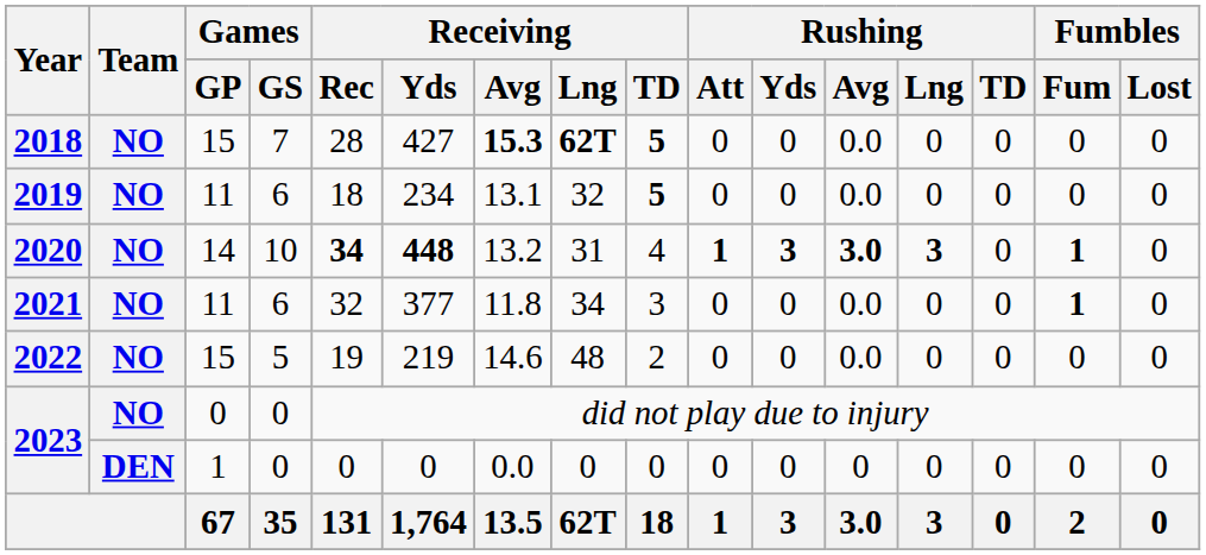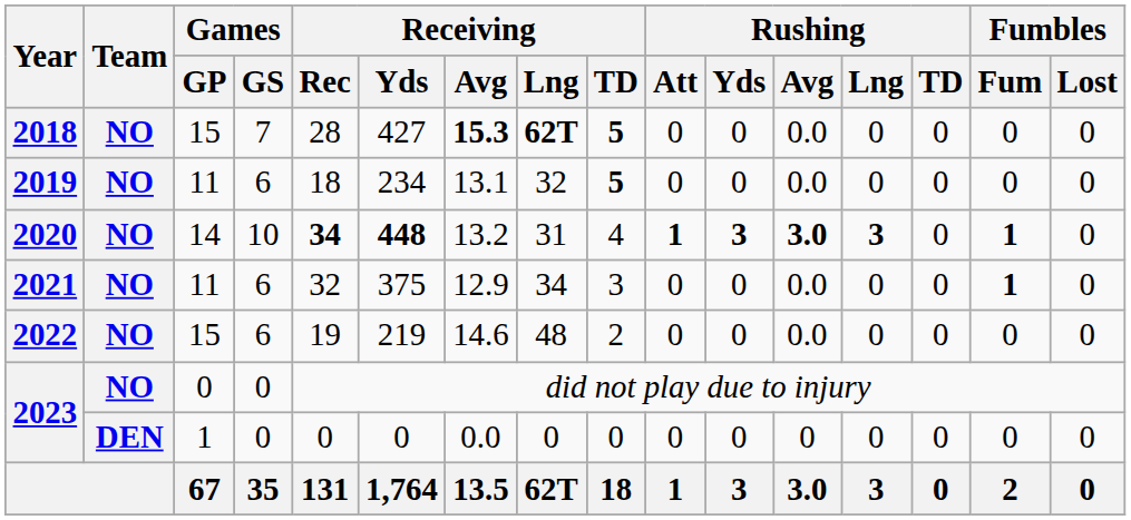2021 | Receiving / Yds: 377 -> 375
2021 | Receiving / Avg: 11.8 -> 12.9
2022 | Games / GS: 5 -> 6
